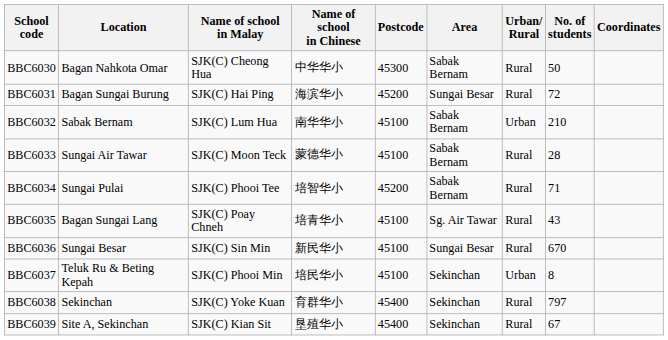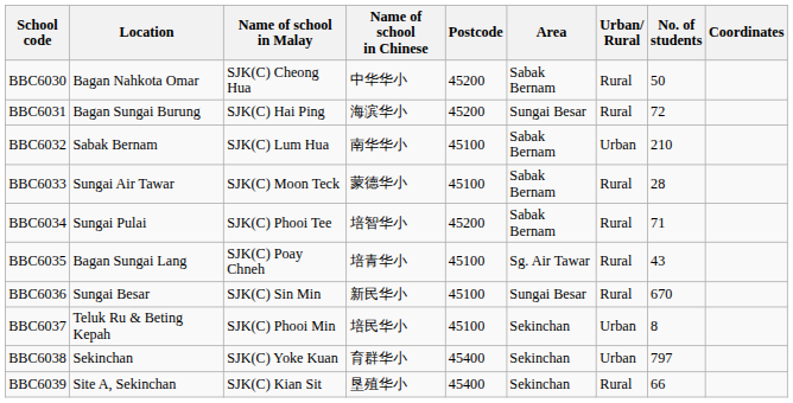BBC6030 | Postcode: 45300 -> 45200
BBC6038 | Urban/ Rural: Rural -> Urban
BBC6039 | No. of students: 67 -> 66
